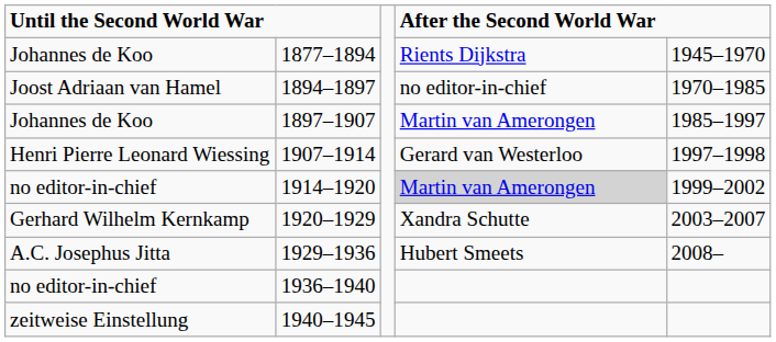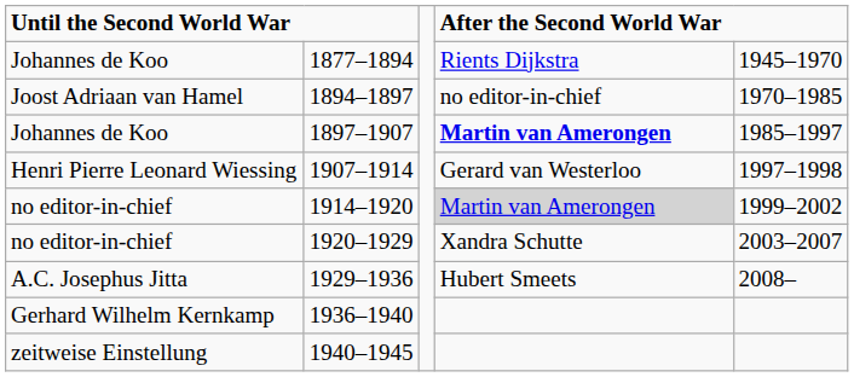1897–1907 | column 4: normal -> bold
1920–1929 | column 1: Gerhard Wilhelm Kernkamp -> no editor-in-chief
1936–1940 | column 1: no editor-in-chief -> Gerhard Wilhelm Kernkamp
